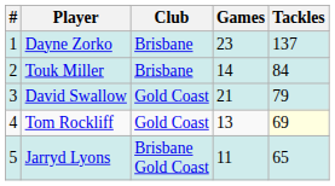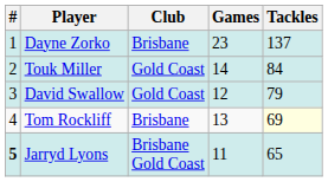Touk Miller | Club: Brisbane -> Gold Coast
David Swallow | Games: 21 -> 12
Tom Rockliff | Club: Gold Coast -> Brisbane
Jarryd Lyons | #: normal -> bold
